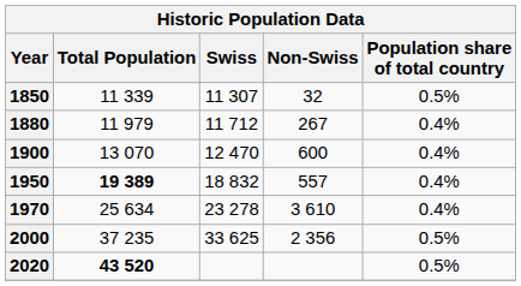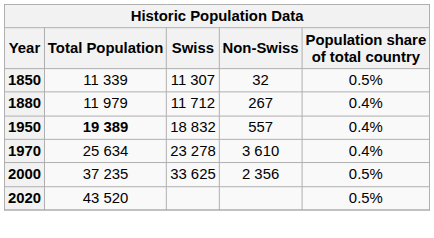- row: 1900 | 13 070 | 12 470 | 600 | 0.4%
2020 | Total Population: bold -> normal
